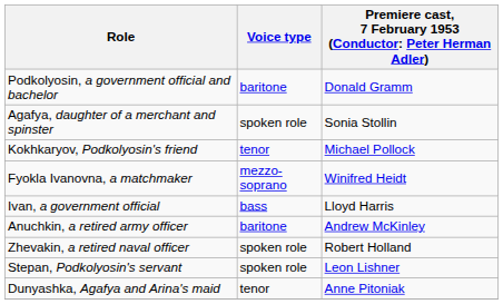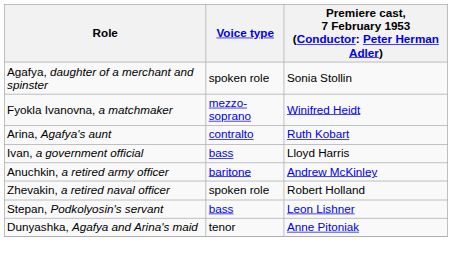- row: Podkolyosin, a government official and bachelor | baritone | Donald Gramm
- row: Kokhkaryov, Podkolyosin's friend | tenor | Michael Pollock
+ row: Arina, Agafya's aunt | contralto | Ruth Kobart
Stepan, Podkolyosin's servant | Voice type: spoken role -> bass
